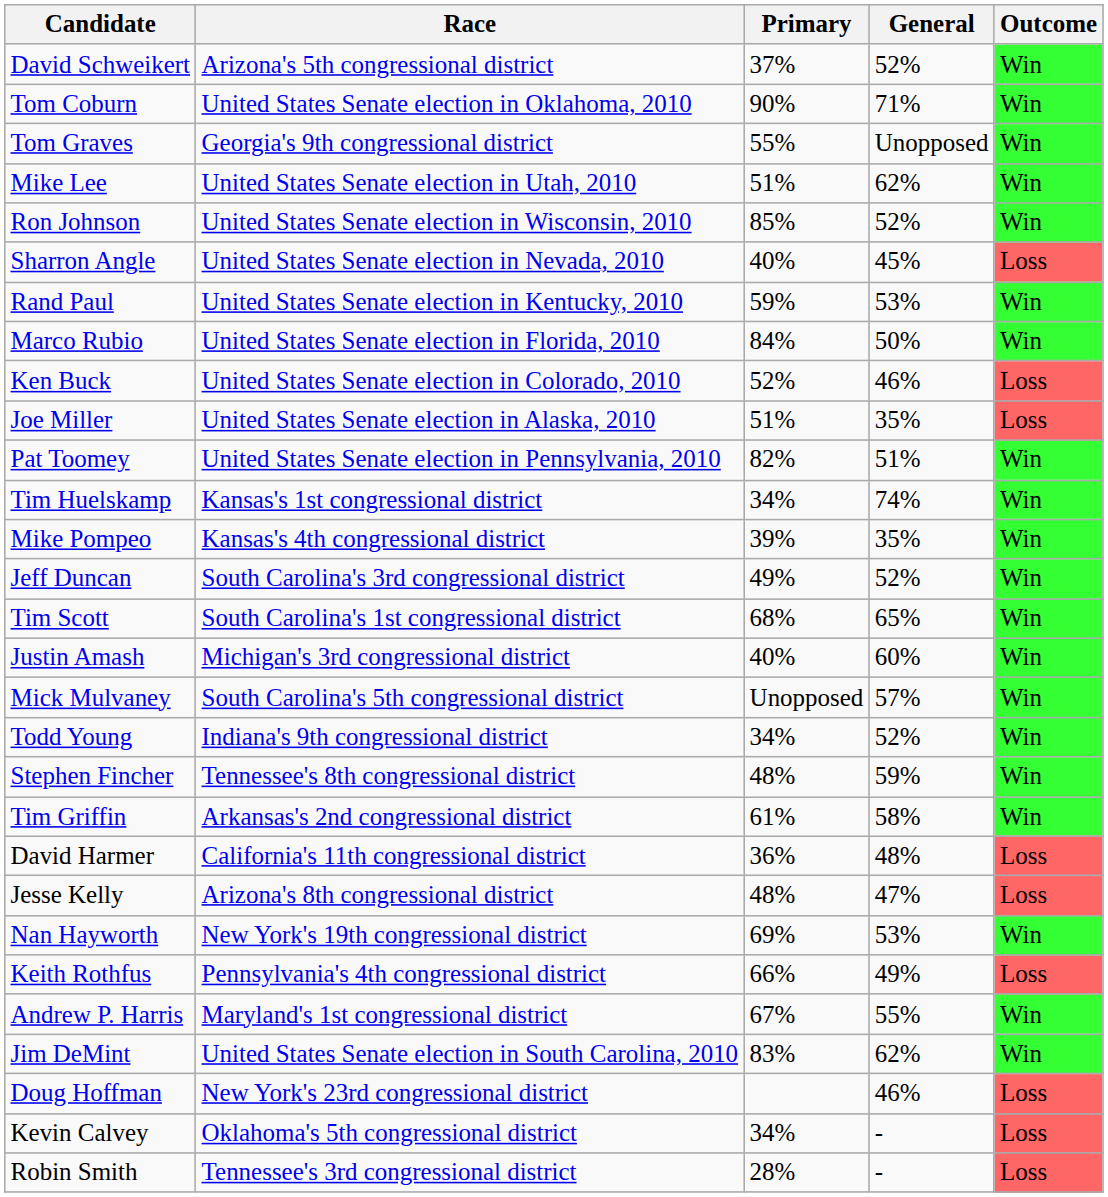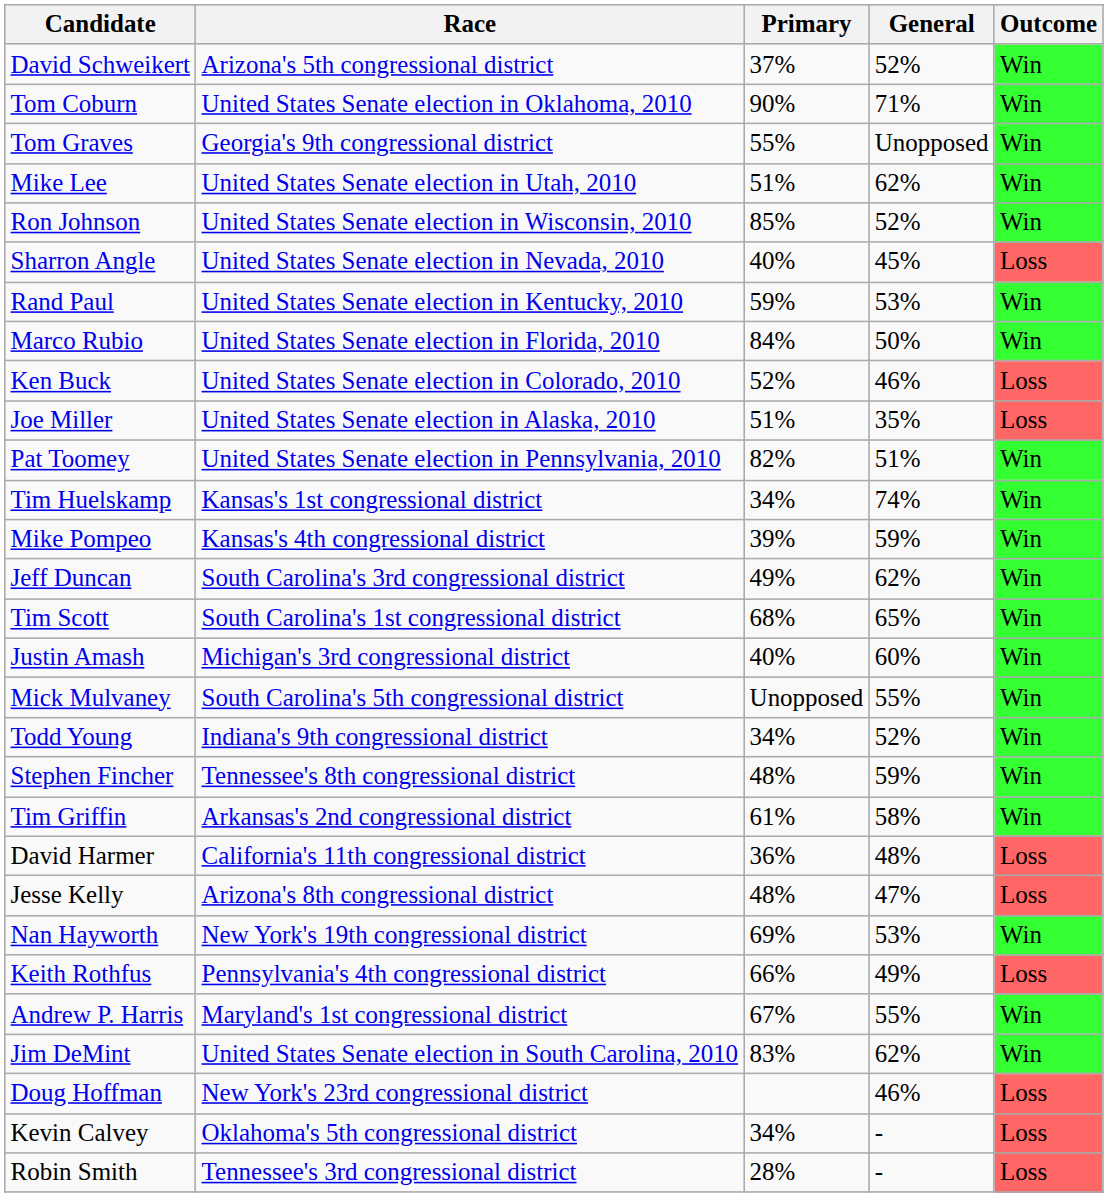Mike Pompeo | General: 35% -> 59%
Jeff Duncan | General: 52% -> 62%
Mick Mulvaney | General: 57% -> 55%
